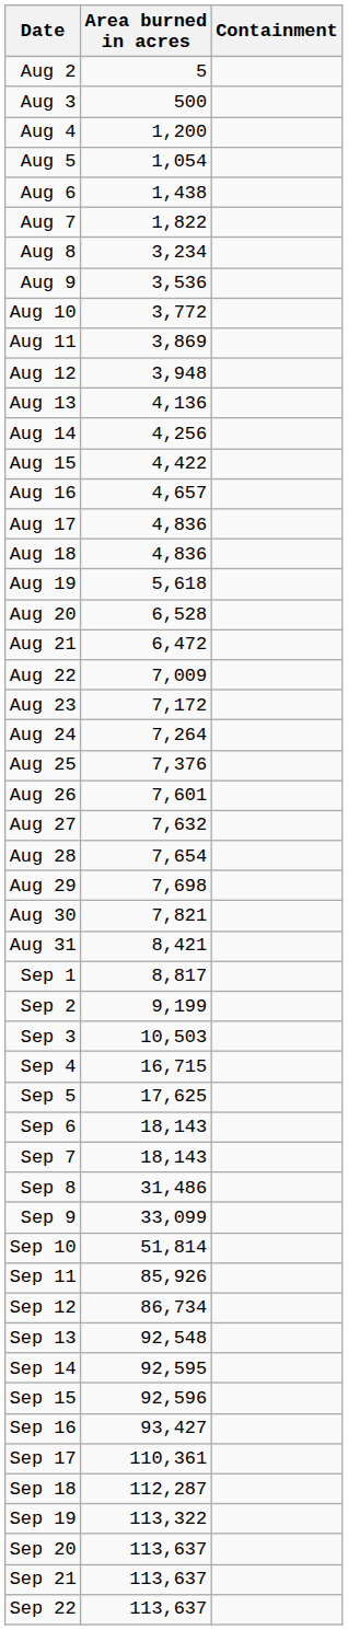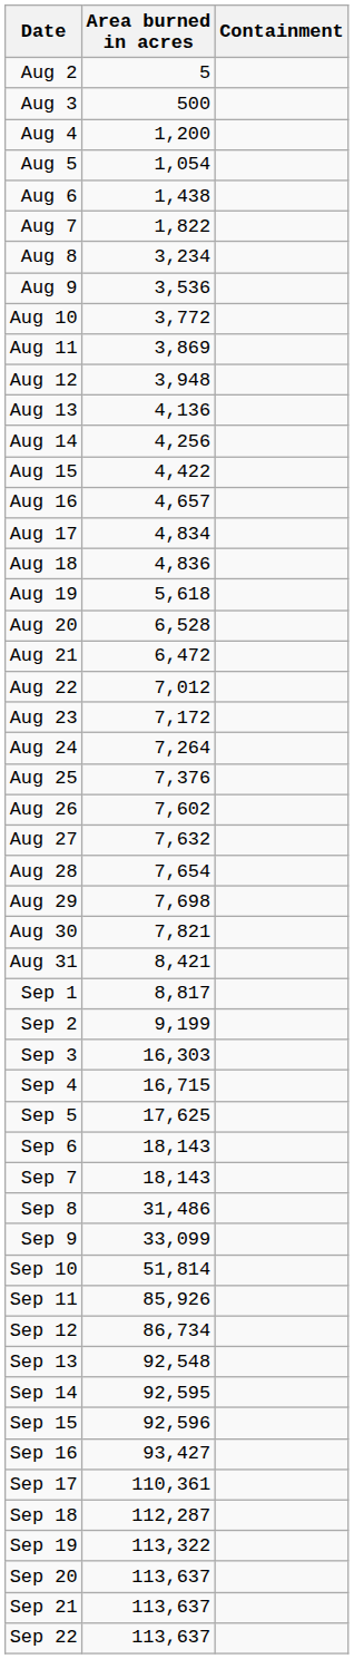Aug 17 | Area burned in acres: 4,836 -> 4,834
Aug 22 | Area burned in acres: 7,009 -> 7,012
Aug 26 | Area burned in acres: 7,601 -> 7,602
Sep 3 | Area burned in acres: 10,503 -> 16,303
